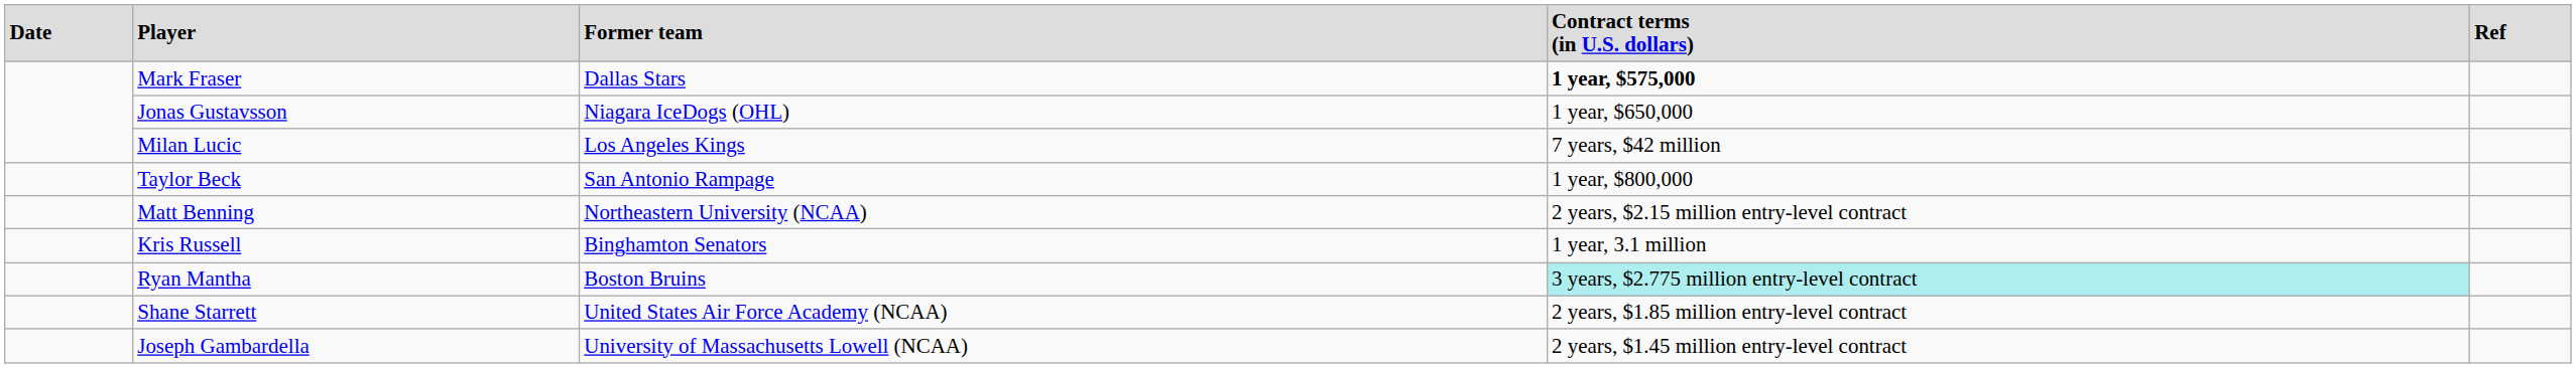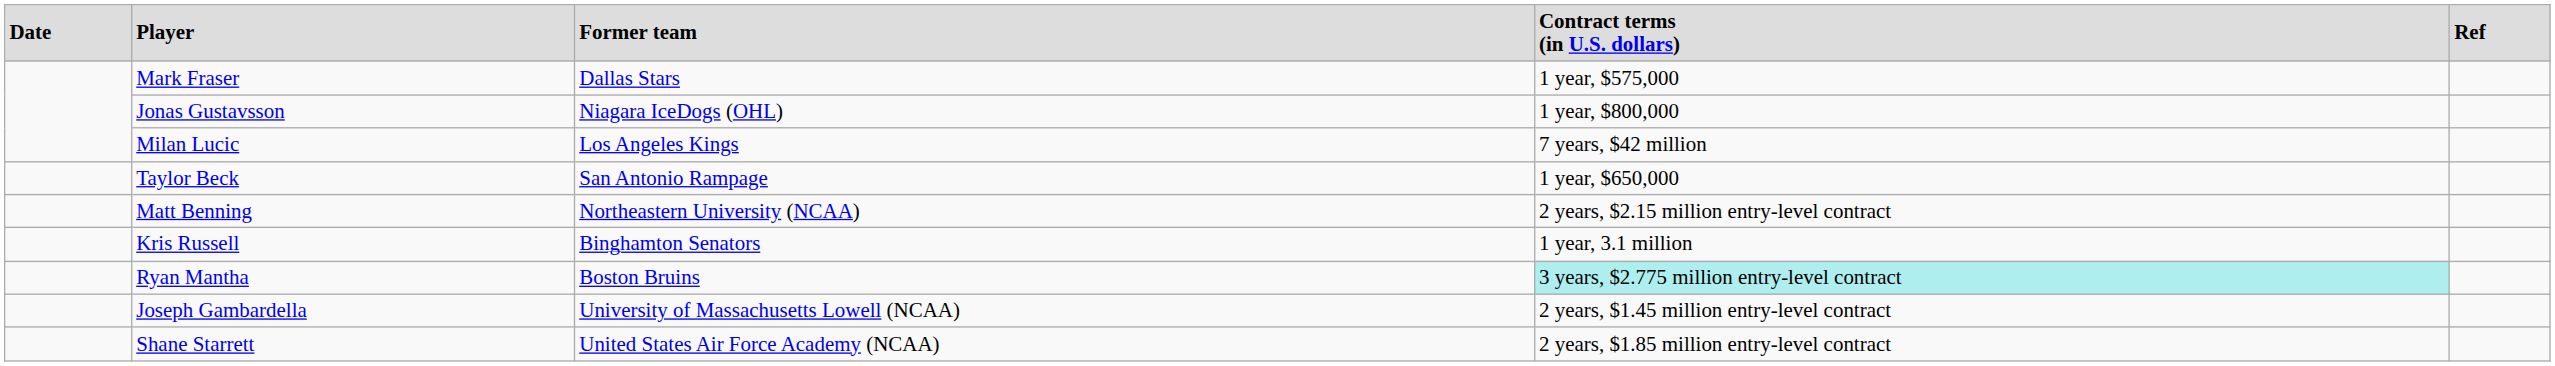Mark Fraser | column 4: bold -> normal
Jonas Gustavsson | column 4: 1 year, $650,000 -> 1 year, $800,000
Taylor Beck | column 4: 1 year, $800,000 -> 1 year, $650,000
rows swapped: Joseph Gambardella <-> Shane Starrett
